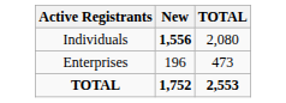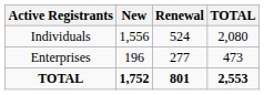+ column: Renewal | 524 | 277 | 801
Individuals | New: bold -> normal
